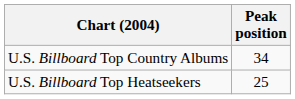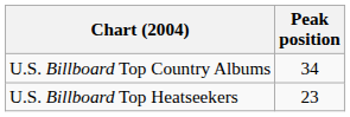U.S. Billboard Top Heatseekers | Peak position: 25 -> 23
